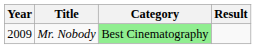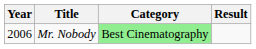Mr. Nobody | Year: 2009 -> 2006
